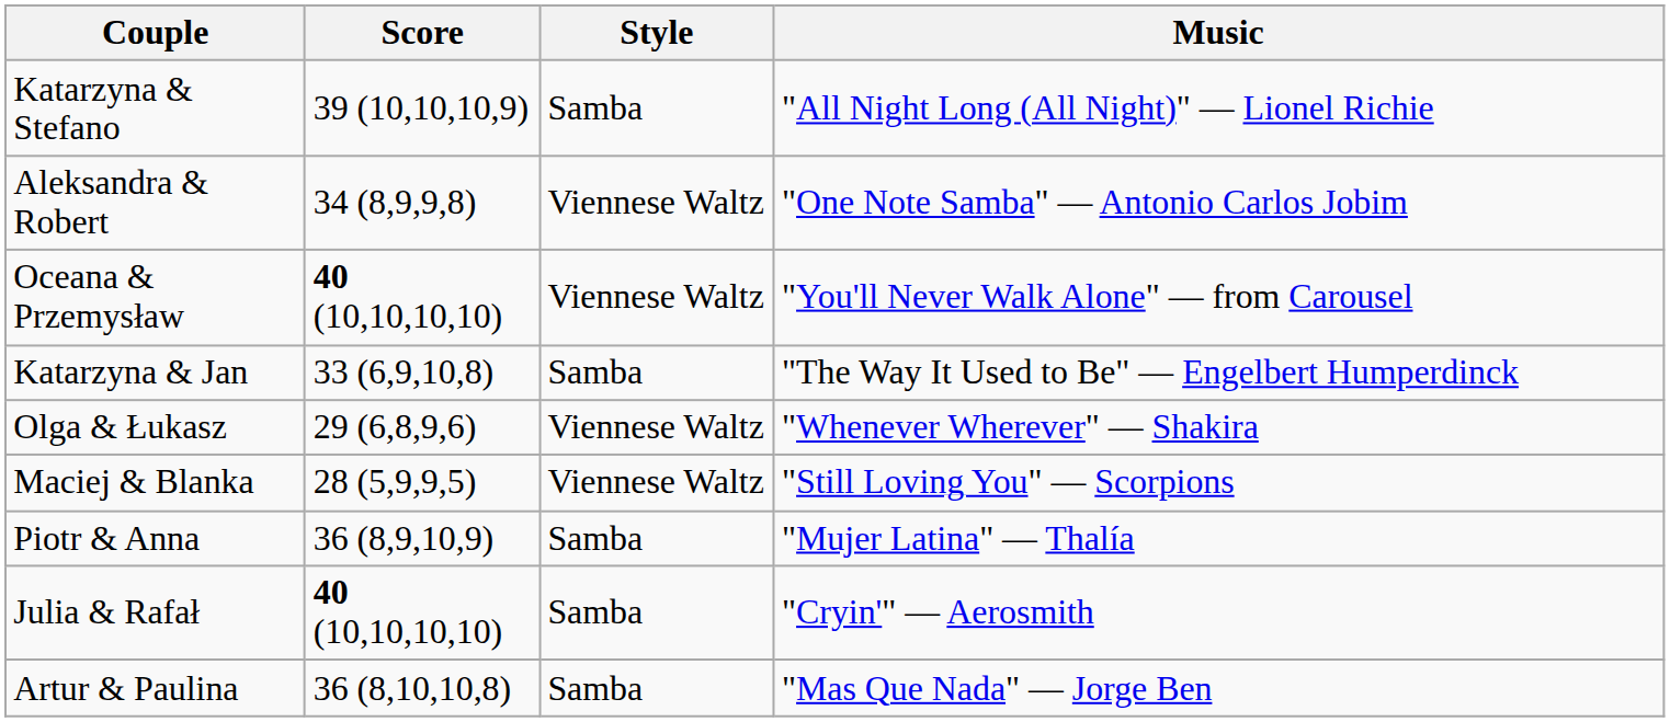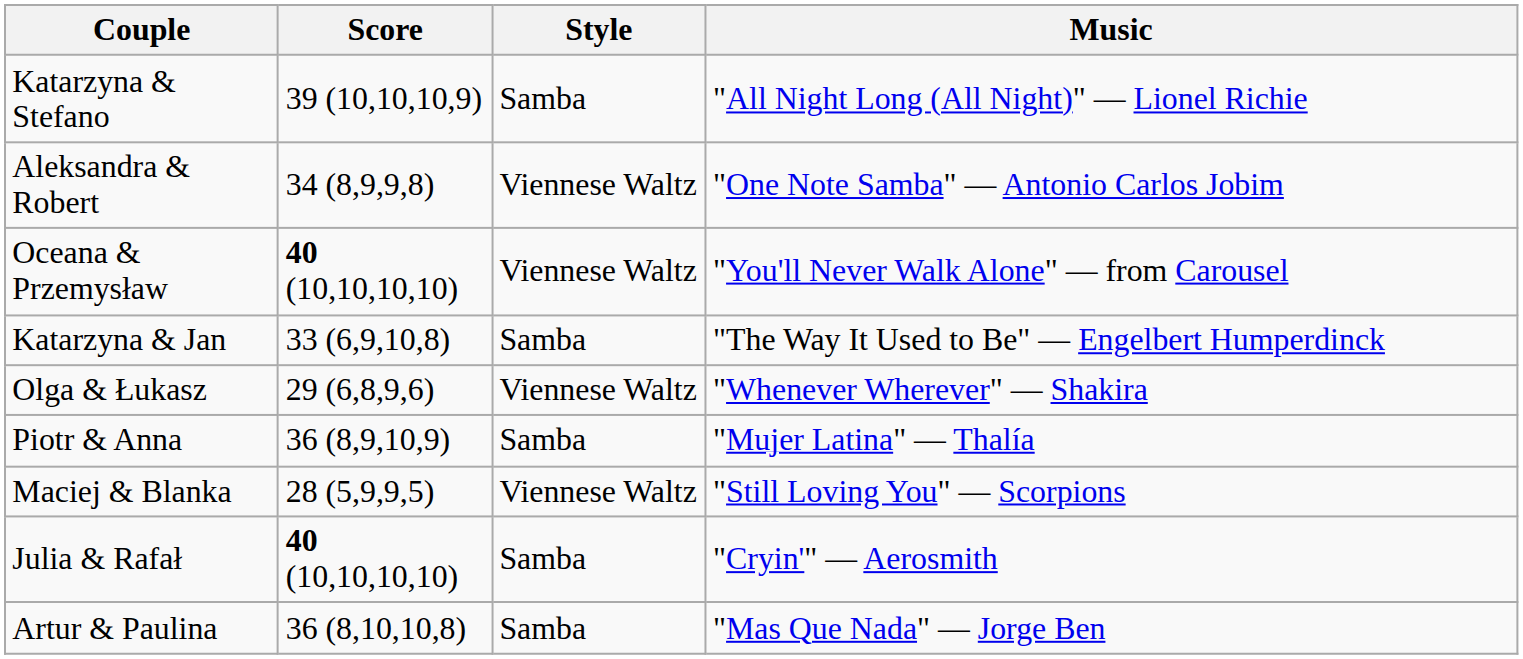rows swapped: Maciej & Blanka <-> Piotr & Anna
